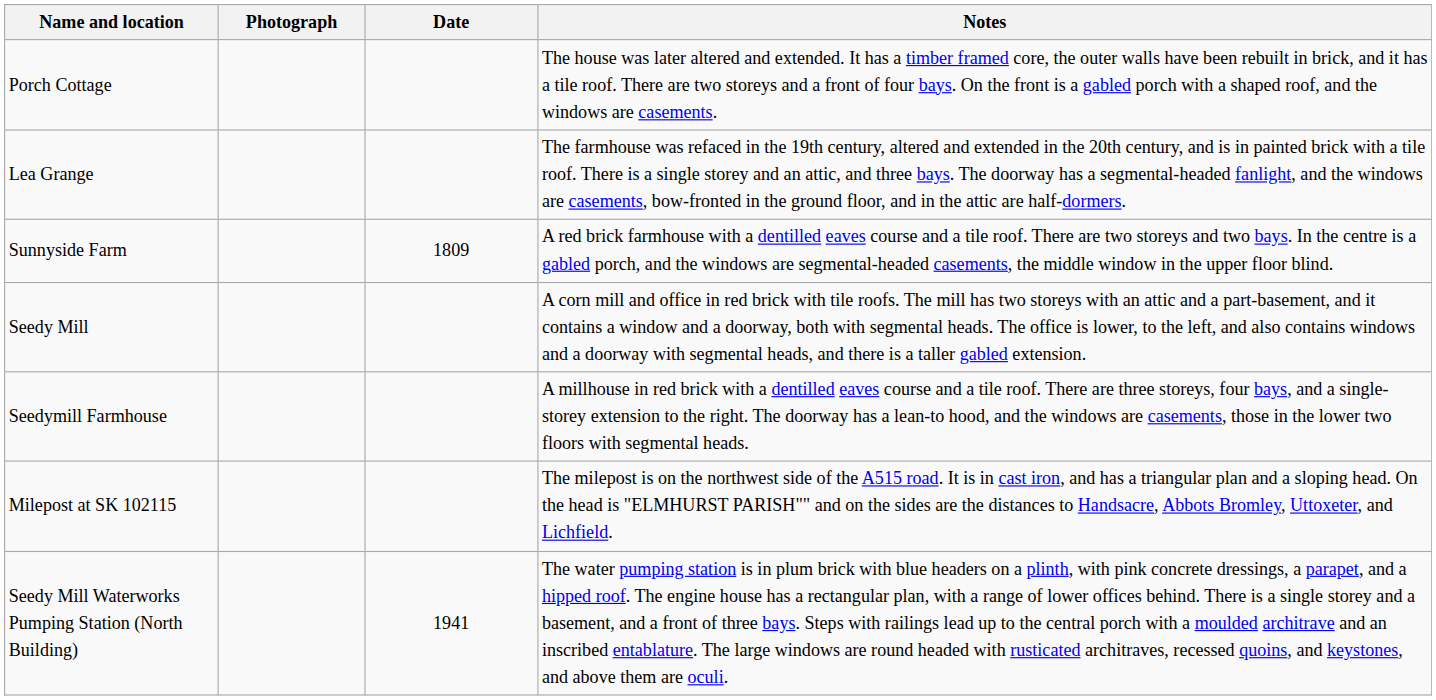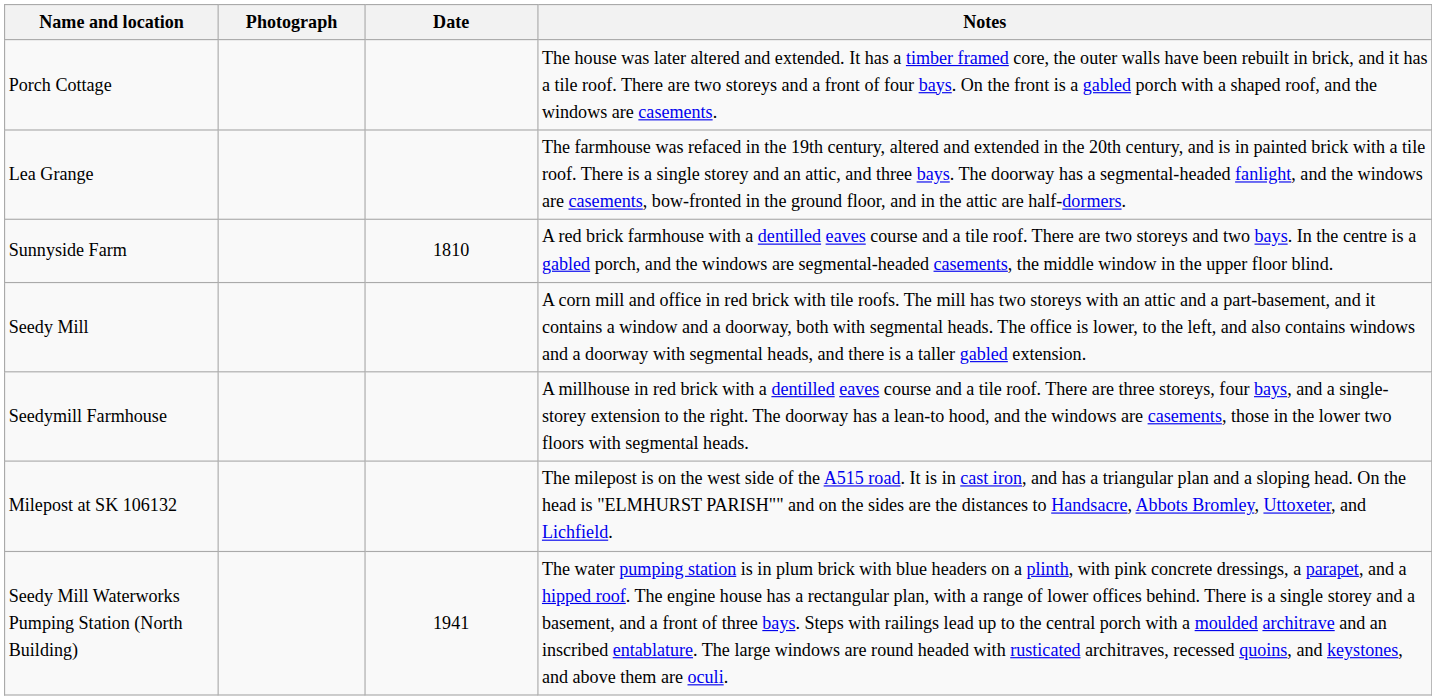Sunnyside Farm | Date: 1809 -> 1810
- row: Milepost at SK 102115 | The milepost is on the northwest side of the A515 road. It is in cast iron, and has a triangular plan and a sloping head. On the head is "ELMHURST PARISH"" and on the sides are the distances to Handsacre, Abbots Bromley, Uttoxeter, and Lichfield.
+ row: Milepost at SK 106132 | The milepost is on the west side of the A515 road. It is in cast iron, and has a triangular plan and a sloping head. On the head is "ELMHURST PARISH"" and on the sides are the distances to Handsacre, Abbots Bromley, Uttoxeter, and Lichfield.
